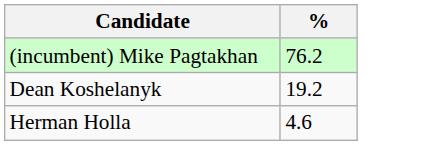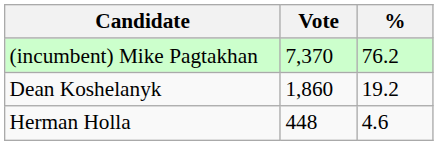+ column: Vote | 7,370 | 1,860 | 448
